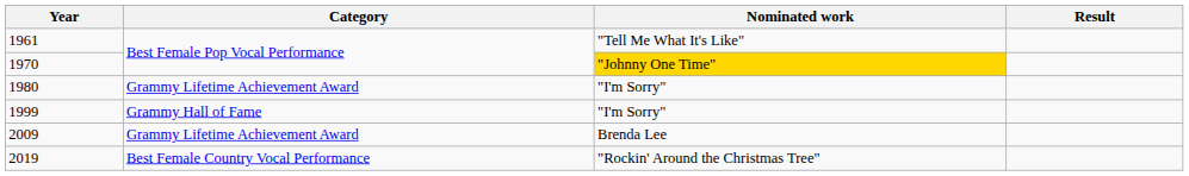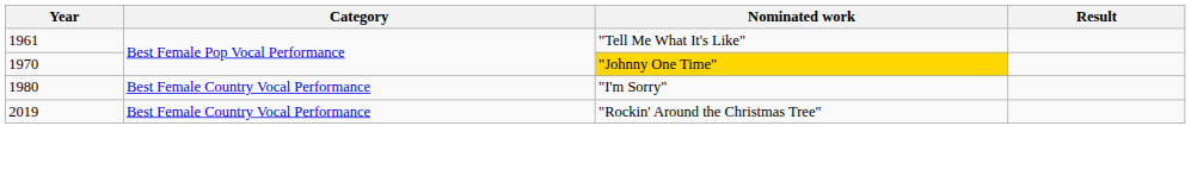1980 | Category: Grammy Lifetime Achievement Award -> Best Female Country Vocal Performance
- row: 1999 | Grammy Hall of Fame | "I'm Sorry"
- row: 2009 | Grammy Lifetime Achievement Award | Brenda Lee
